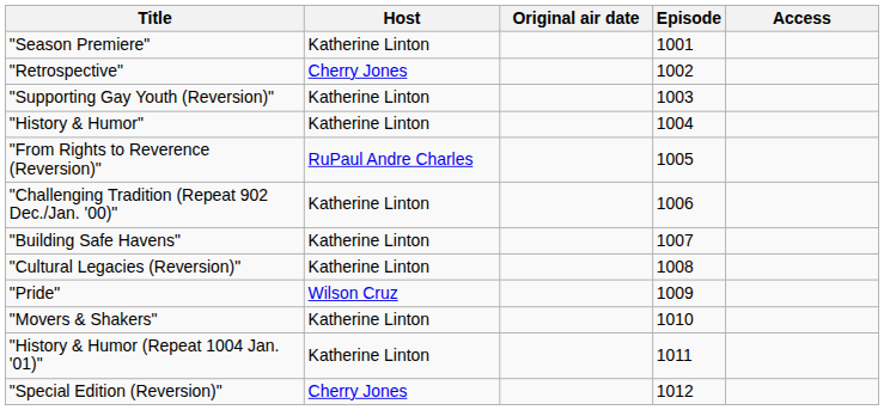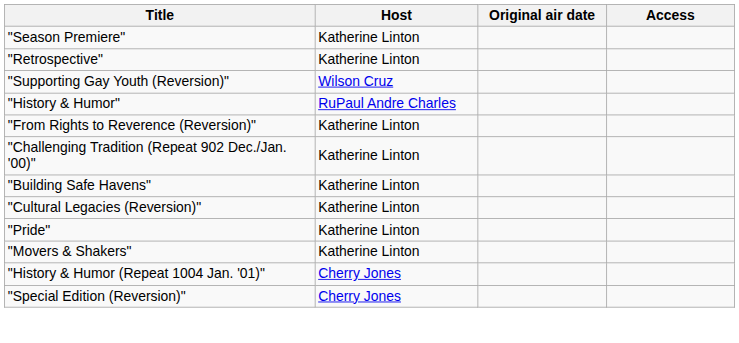- column: Episode | 1001 | 1002 | 1003 | 1004 | 1005 | 1006 | 1007 | 1008 | 1009 | 1010 | 1011 | 1012
"Retrospective" | Host: Cherry Jones -> Katherine Linton
"Supporting Gay Youth (Reversion)" | Host: Katherine Linton -> Wilson Cruz
"History & Humor" | Host: Katherine Linton -> RuPaul Andre Charles
"From Rights to Reverence (Reversion)" | Host: RuPaul Andre Charles -> Katherine Linton
"Pride" | Host: Wilson Cruz -> Katherine Linton
"History & Humor (Repeat 1004 Jan. '01)" | Host: Katherine Linton -> Cherry Jones
